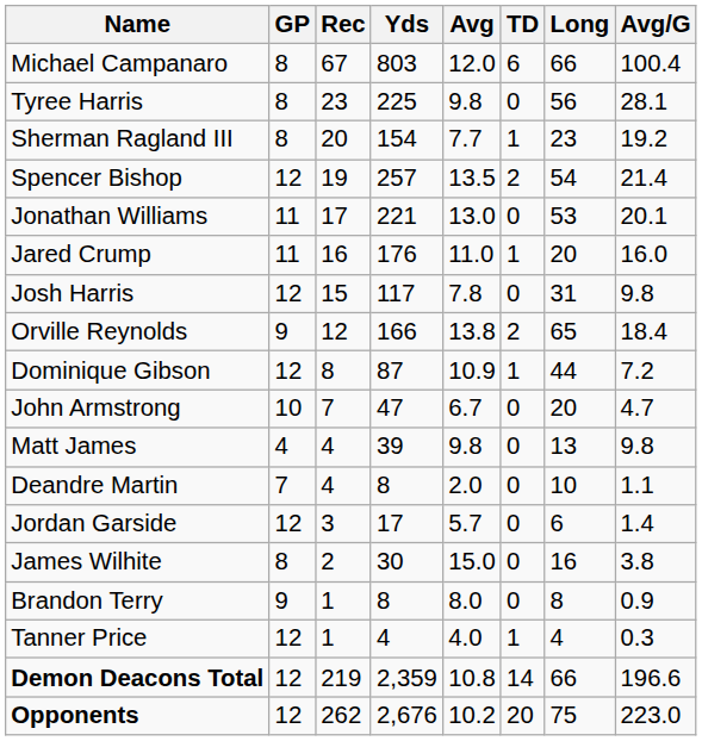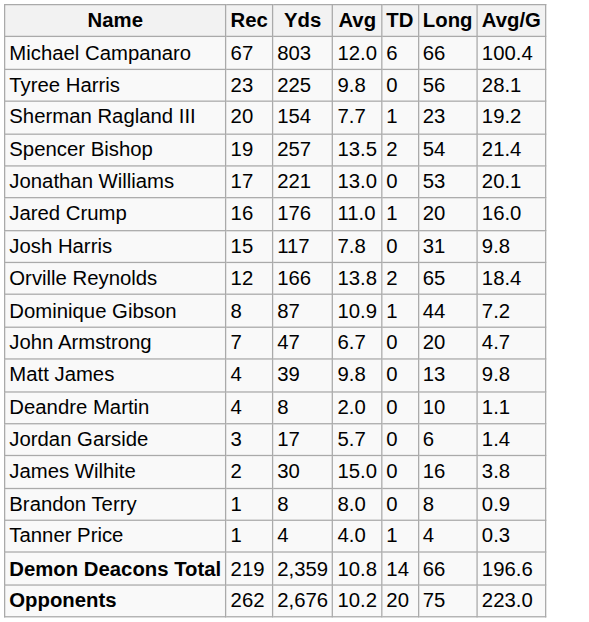- column: GP | 8 | 8 | 8 | 12 | 11 | 11 | 12 | 9 | 12 | 10 | 4 | 7 | 12 | 8 | 9 | 12 | 12 | 12
